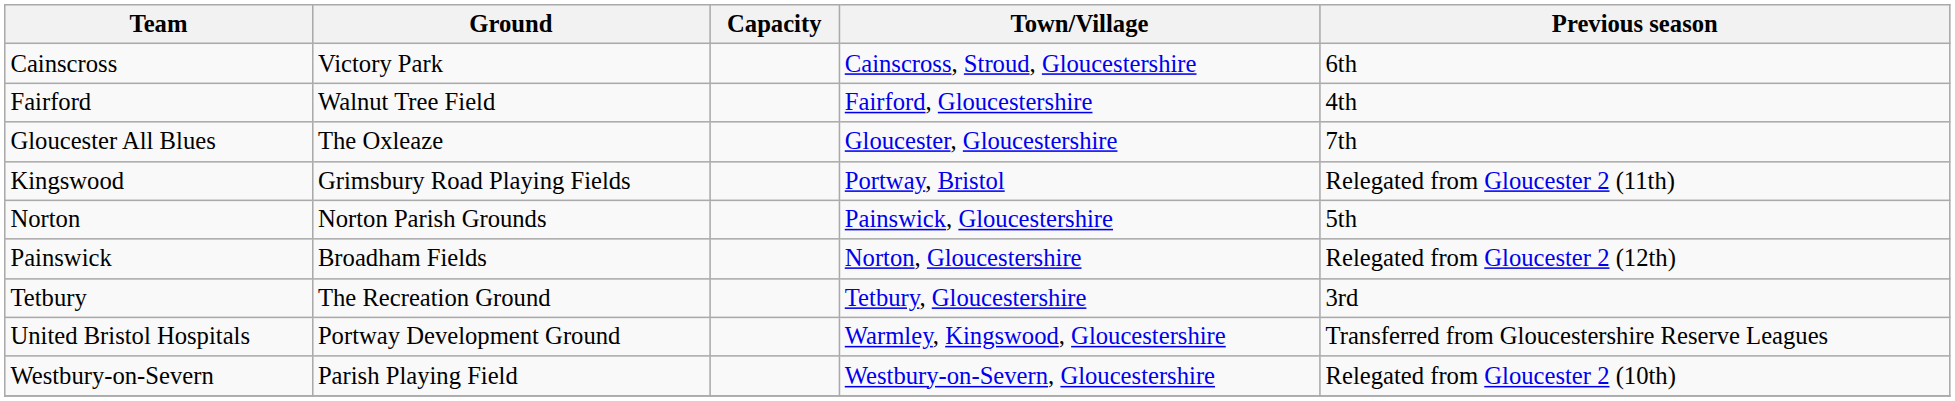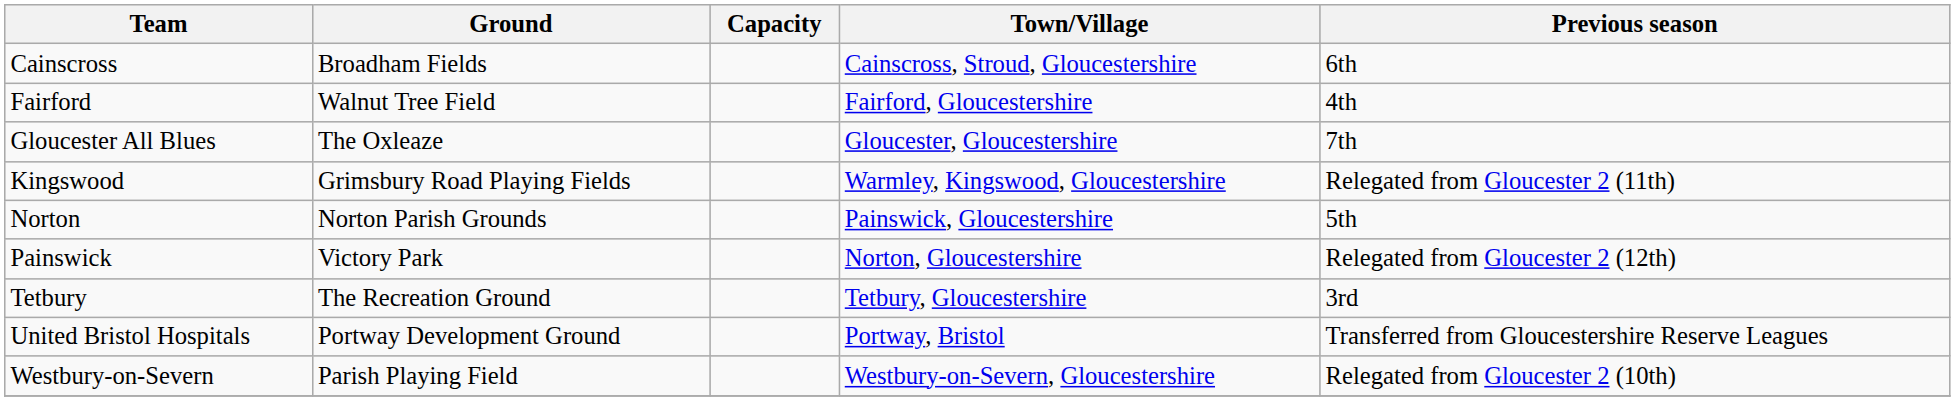Cainscross | Ground: Victory Park -> Broadham Fields
Kingswood | Town/Village: Portway, Bristol -> Warmley, Kingswood, Gloucestershire
Painswick | Ground: Broadham Fields -> Victory Park
United Bristol Hospitals | Town/Village: Warmley, Kingswood, Gloucestershire -> Portway, Bristol
